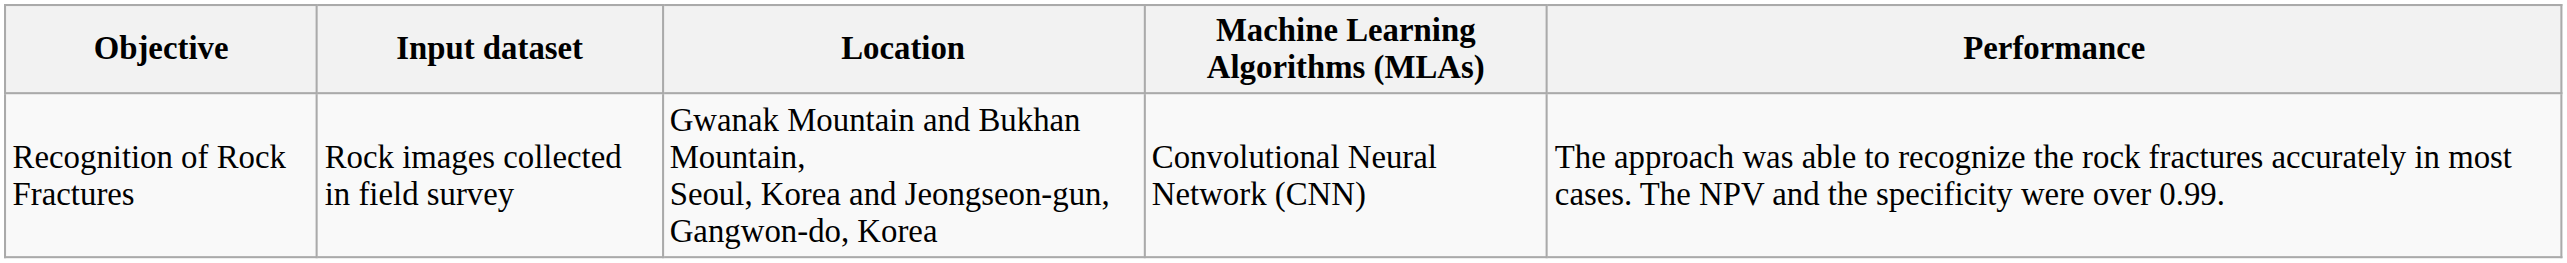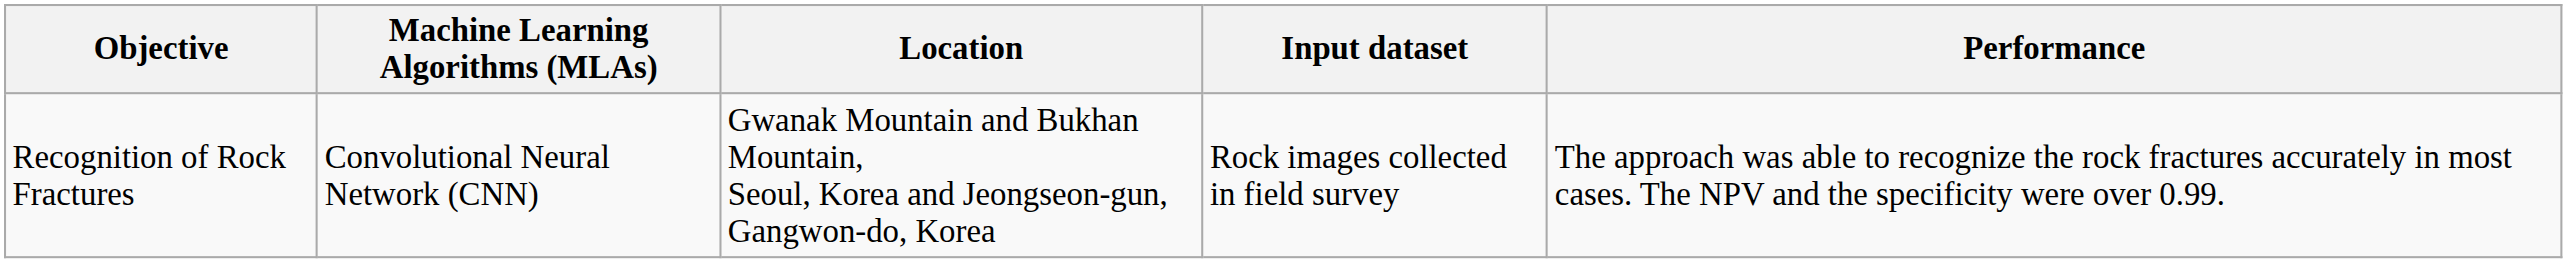columns swapped: Input dataset <-> Machine Learning Algorithms (MLAs)
